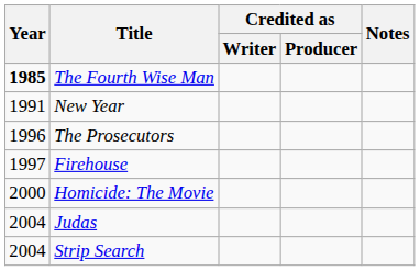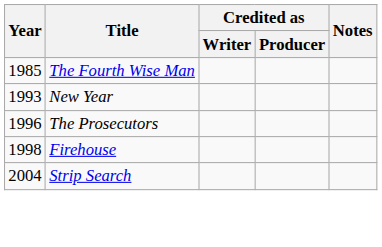The Fourth Wise Man | Year: bold -> normal
New Year | Year: 1991 -> 1993
Firehouse | Year: 1997 -> 1998
- row: 2000 | Homicide: The Movie
- row: 2004 | Judas
